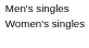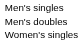+ row: Men's doubles
